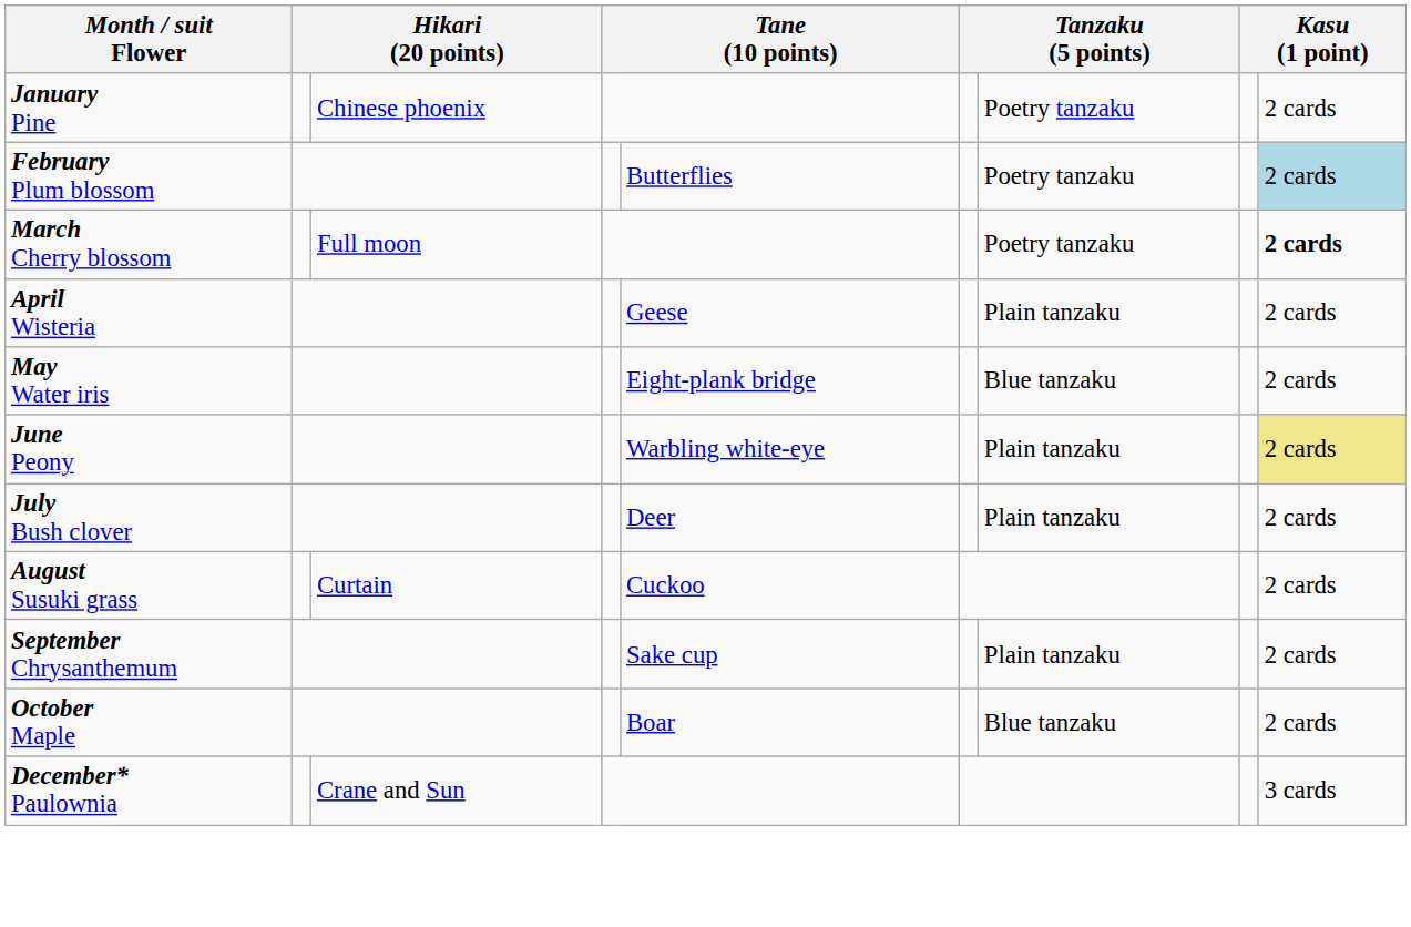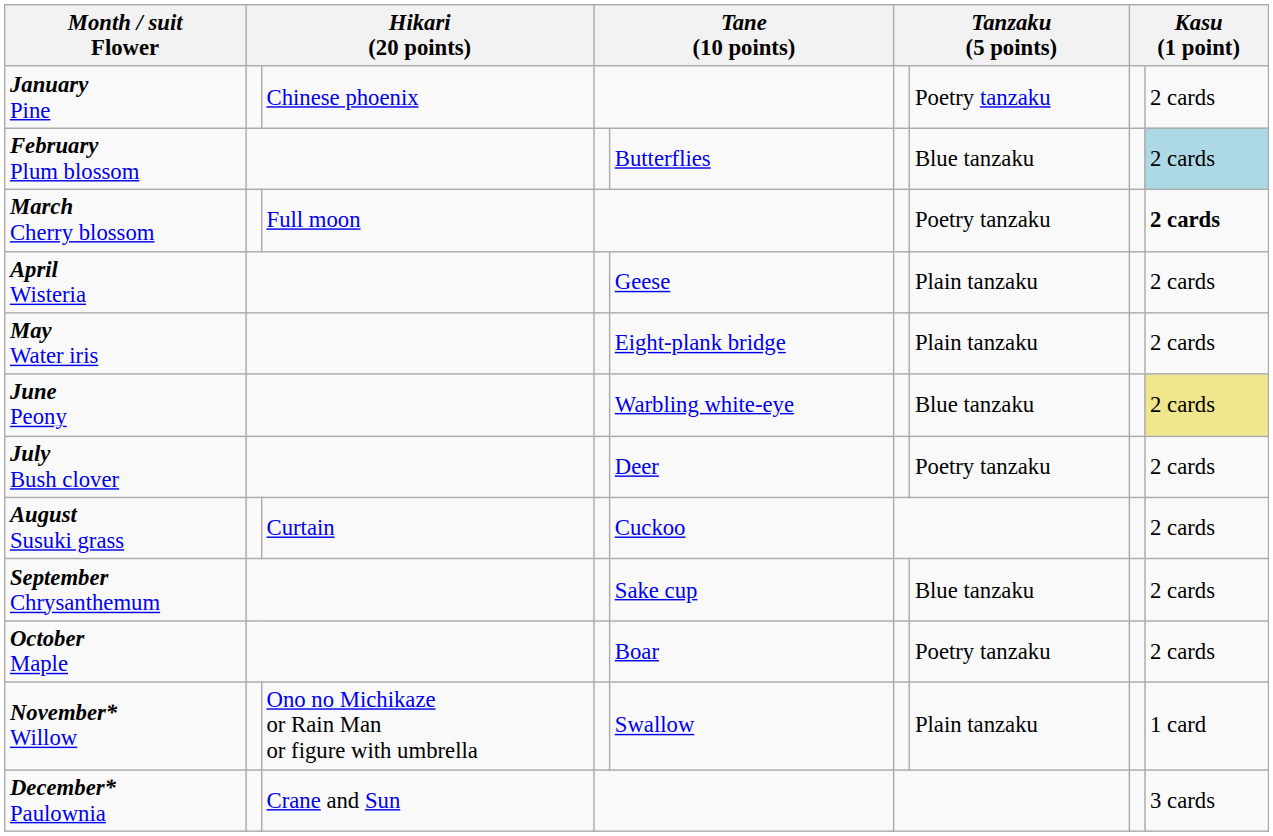February Plum blossom | column 7: Poetry tanzaku -> Blue tanzaku
May Water iris | column 7: Blue tanzaku -> Plain tanzaku
June Peony | column 7: Plain tanzaku -> Blue tanzaku
July Bush clover | column 7: Plain tanzaku -> Poetry tanzaku
September Chrysanthemum | column 7: Plain tanzaku -> Blue tanzaku
October Maple | column 7: Blue tanzaku -> Poetry tanzaku
+ row: November* Willow | Ono no Michikaze or Rain Man or figure with umbrella | Swallow | Plain tanzaku | 1 card
